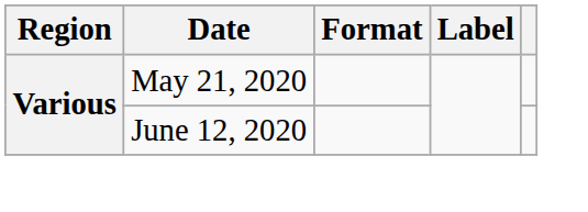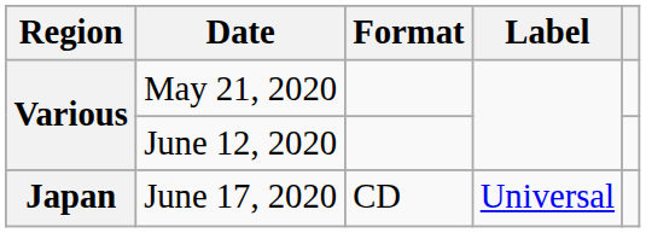+ row: Japan | June 17, 2020 | CD | Universal
